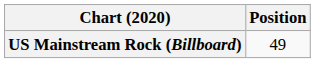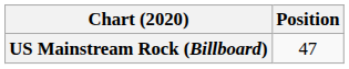US Mainstream Rock (Billboard) | Position: 49 -> 47
